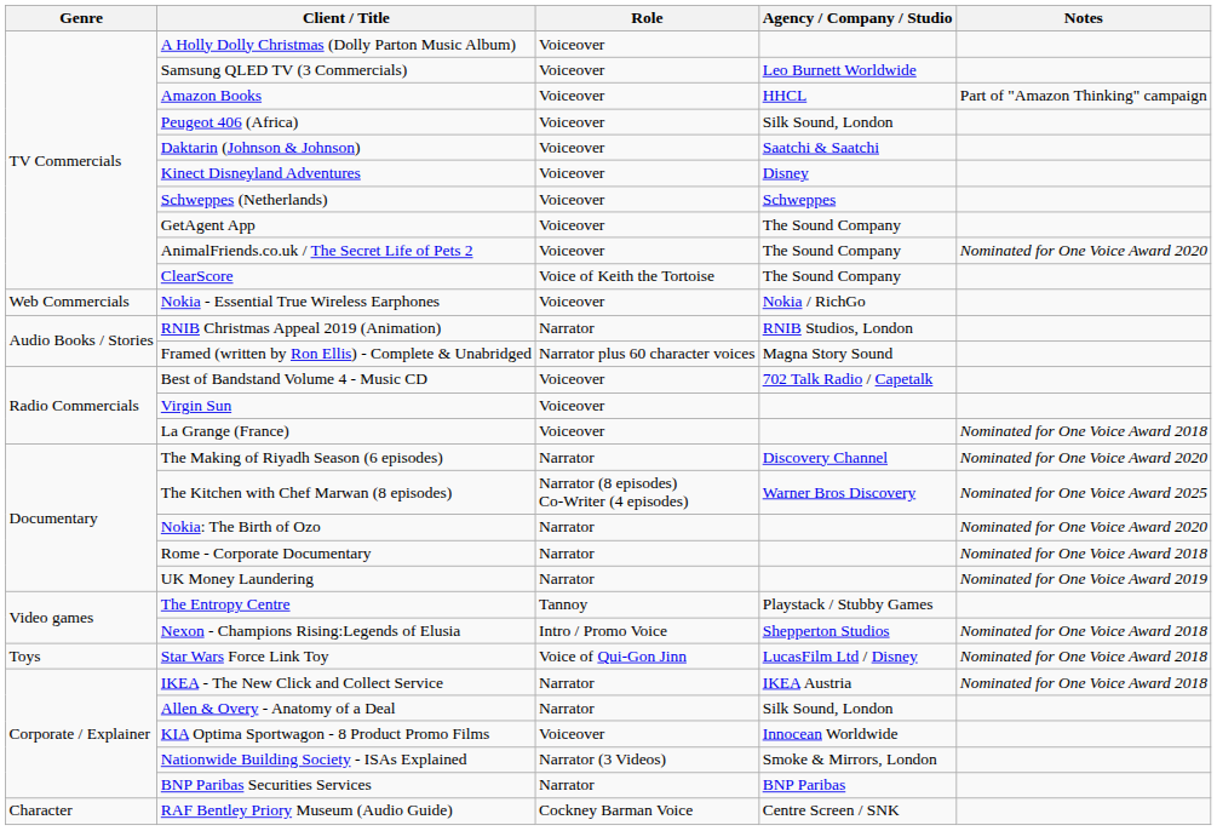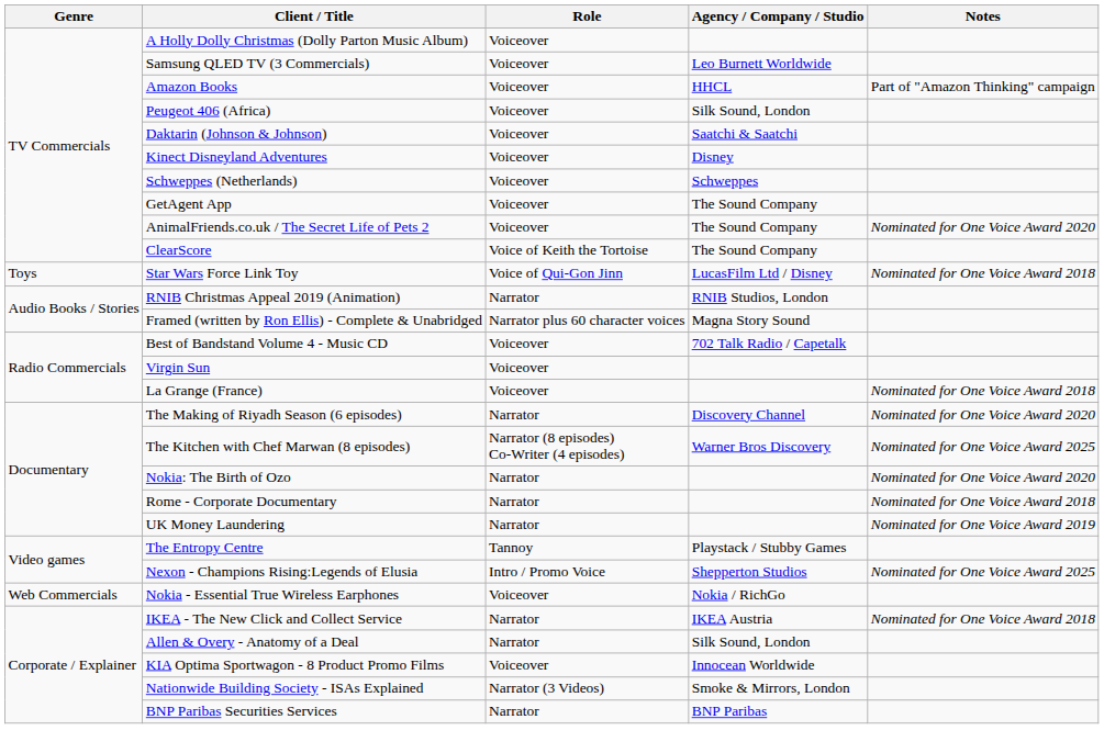rows swapped: Nokia - Essential True Wireless Earphones <-> Star Wars Force Link Toy
Nexon - Champions Rising:Legends of Elusia | Notes: Nominated for One Voice Award 2018 -> Nominated for One Voice Award 2025
- row: Character | RAF Bentley Priory Museum (Audio Guide) | Cockney Barman Voice | Centre Screen / SNK
